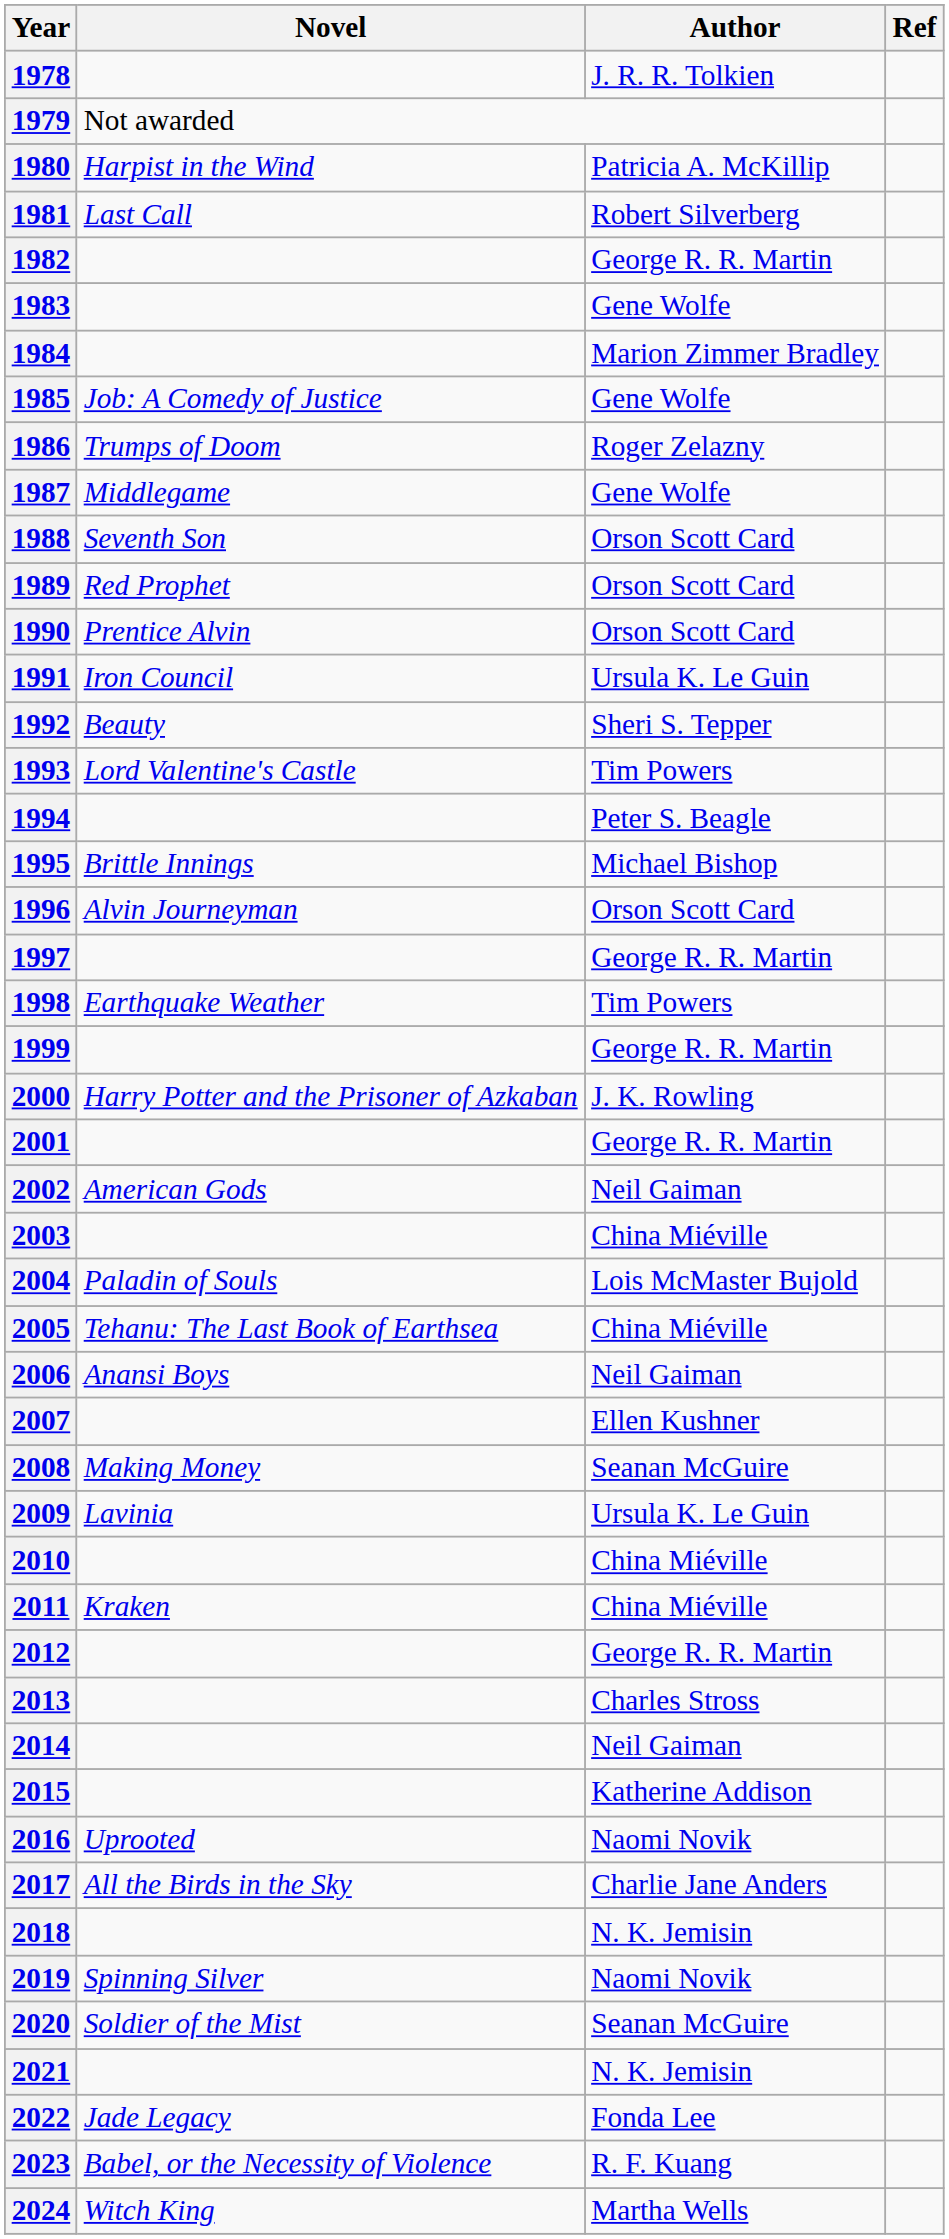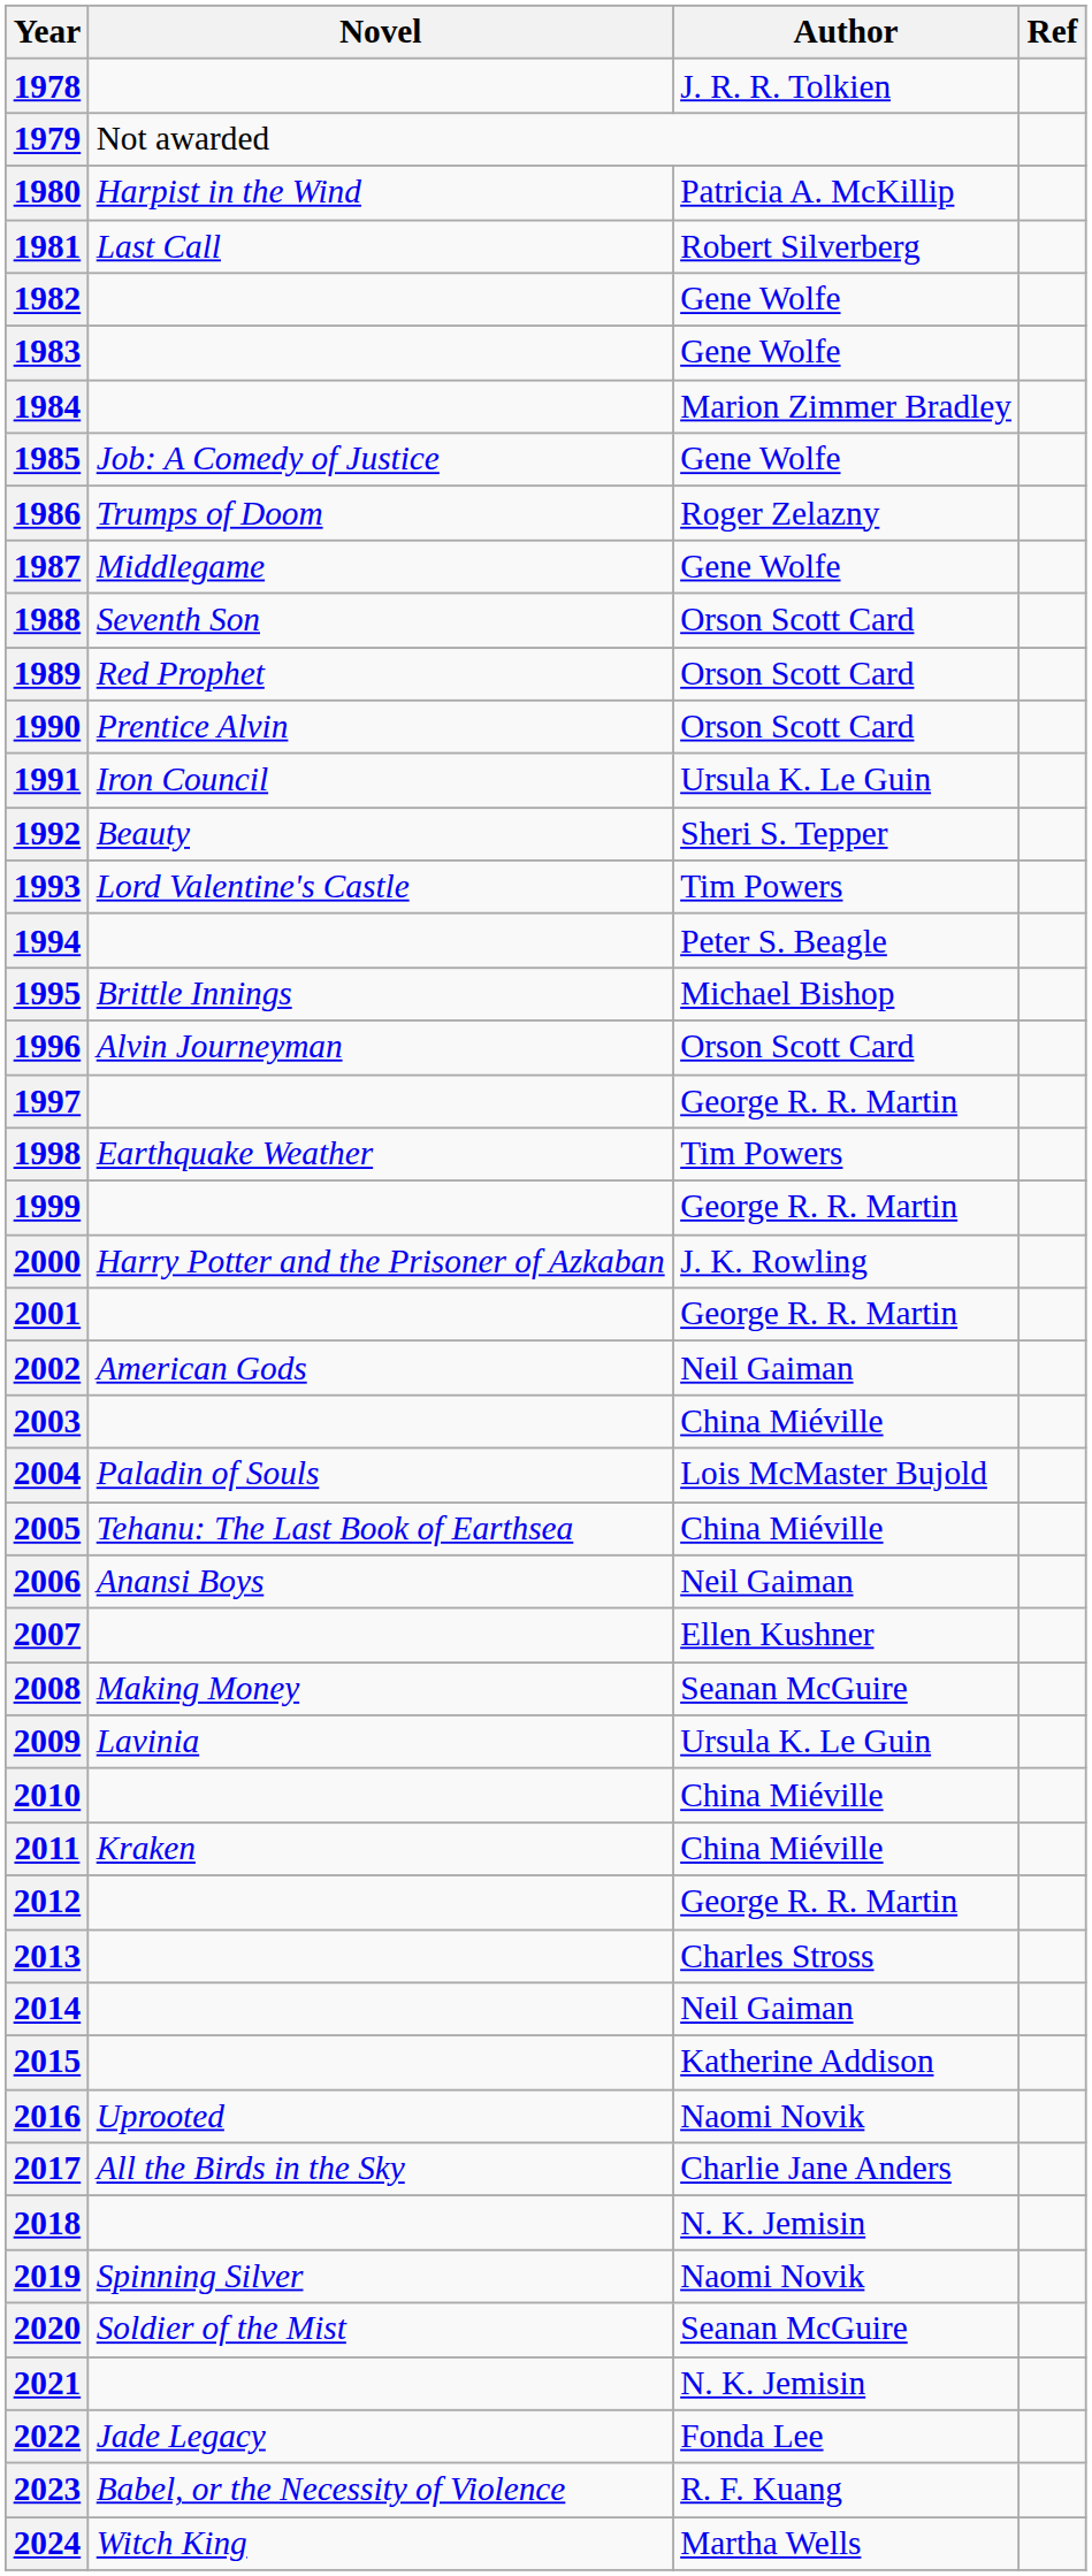1982 | Author: George R. R. Martin -> Gene Wolfe
